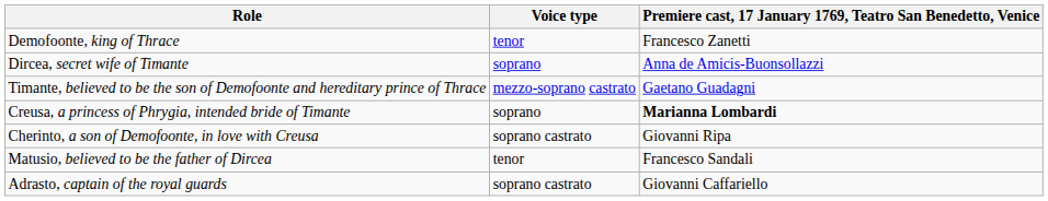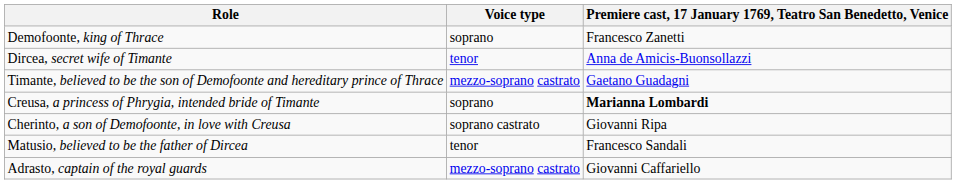Demofoonte, king of Thrace | Voice type: tenor -> soprano
Dircea, secret wife of Timante | Voice type: soprano -> tenor
Adrasto, captain of the royal guards | Voice type: soprano castrato -> mezzo-soprano castrato
